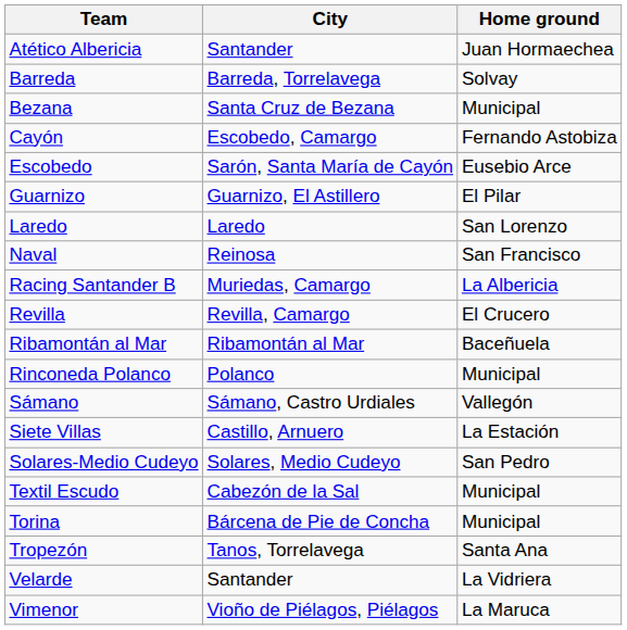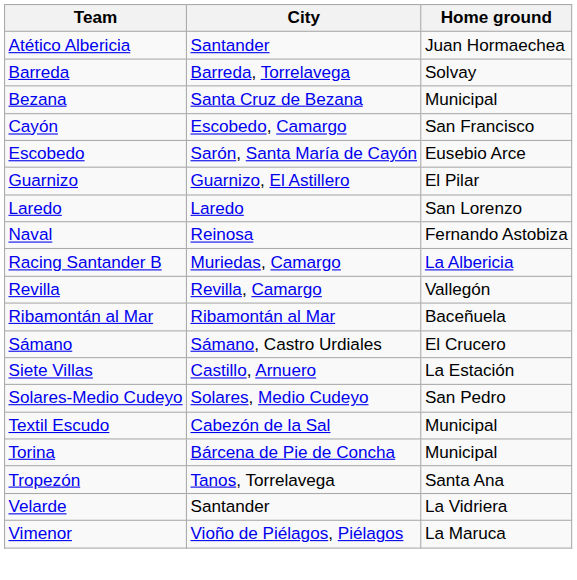Cayón | Home ground: Fernando Astobiza -> San Francisco
Naval | Home ground: San Francisco -> Fernando Astobiza
Revilla | Home ground: El Crucero -> Vallegón
- row: Rinconeda Polanco | Polanco | Municipal
Sámano | Home ground: Vallegón -> El Crucero
